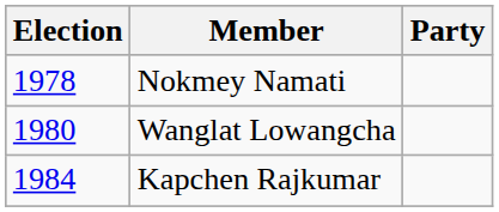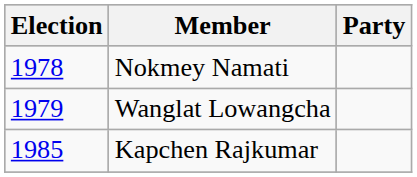Wanglat Lowangcha | Election: 1980 -> 1979
Kapchen Rajkumar | Election: 1984 -> 1985
